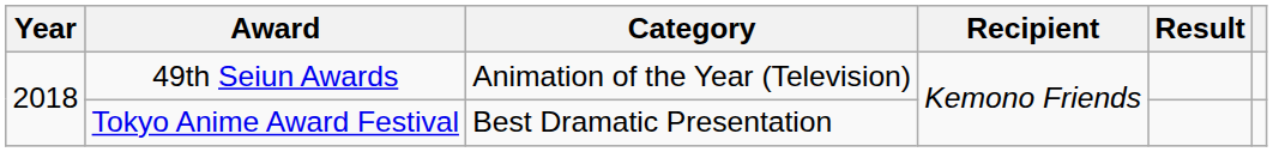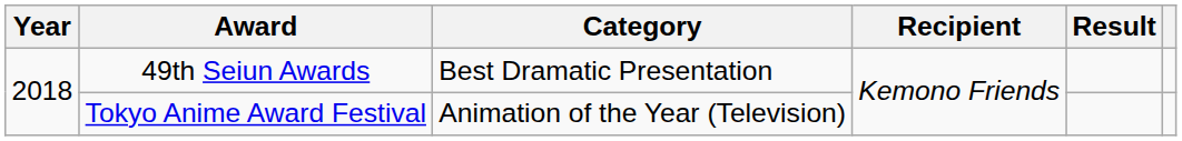49th Seiun Awards | Category: Animation of the Year (Television) -> Best Dramatic Presentation
Tokyo Anime Award Festival | Category: Best Dramatic Presentation -> Animation of the Year (Television)
